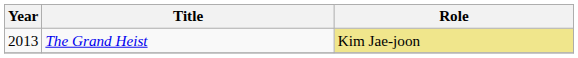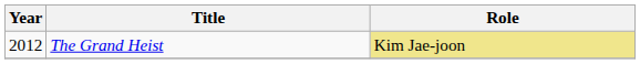The Grand Heist | Year: 2013 -> 2012
